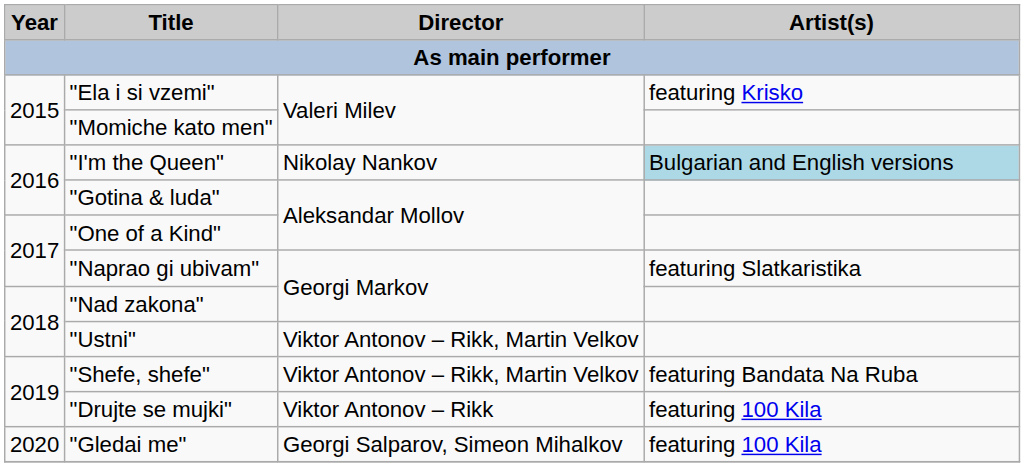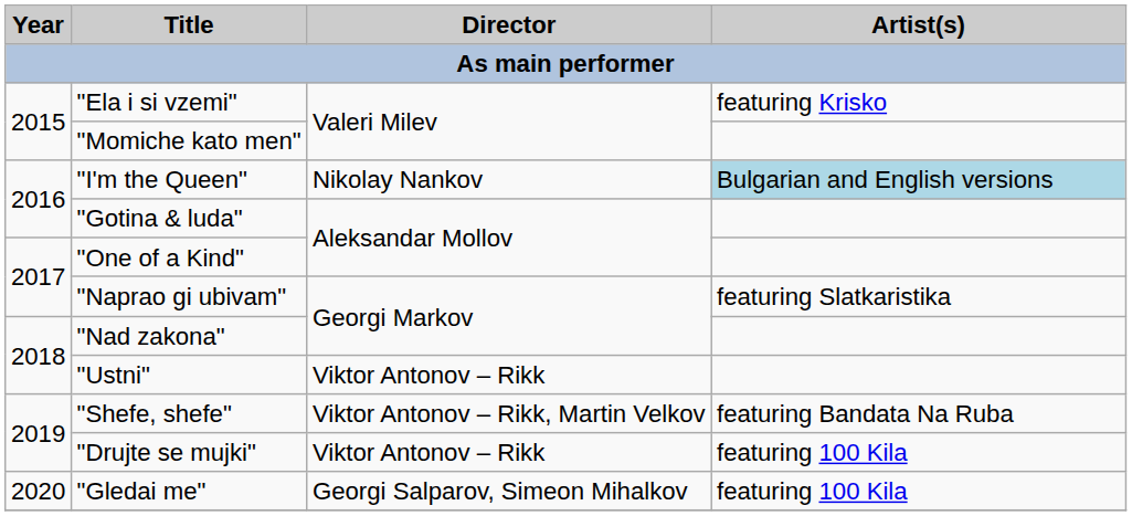"Ustni" | Director: Viktor Antonov – Rikk, Martin Velkov -> Viktor Antonov – Rikk
